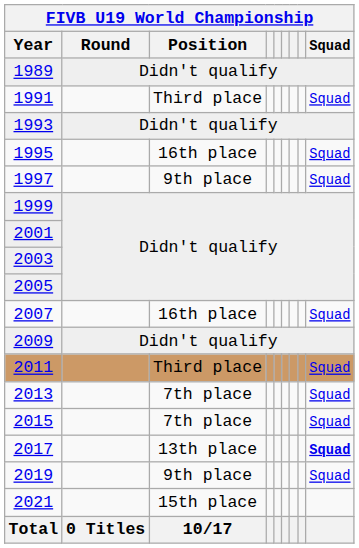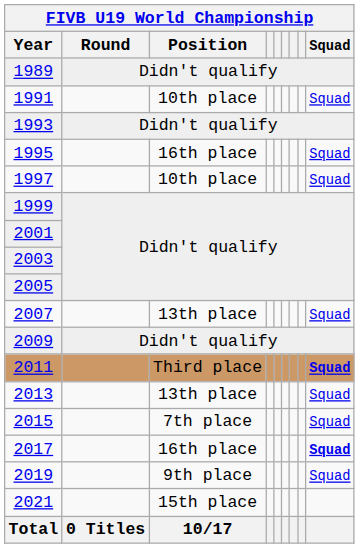1991 | FIVB U19 World Championship / Position: Third place -> 10th place
1997 | FIVB U19 World Championship / Position: 9th place -> 10th place
2007 | FIVB U19 World Championship / Position: 16th place -> 13th place
2011 | FIVB U19 World Championship / Squad: normal -> bold
2013 | FIVB U19 World Championship / Position: 7th place -> 13th place
2017 | FIVB U19 World Championship / Position: 13th place -> 16th place
